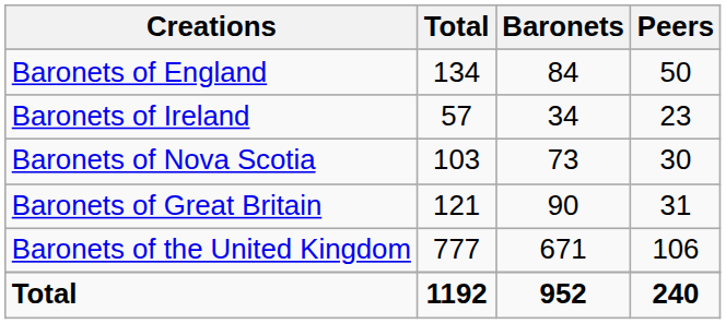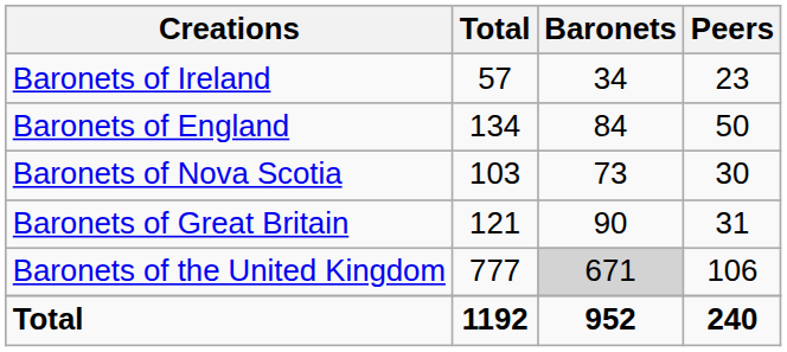rows swapped: Baronets of England <-> Baronets of Ireland
Baronets of the United Kingdom | Baronets: no background -> lightgrey background
